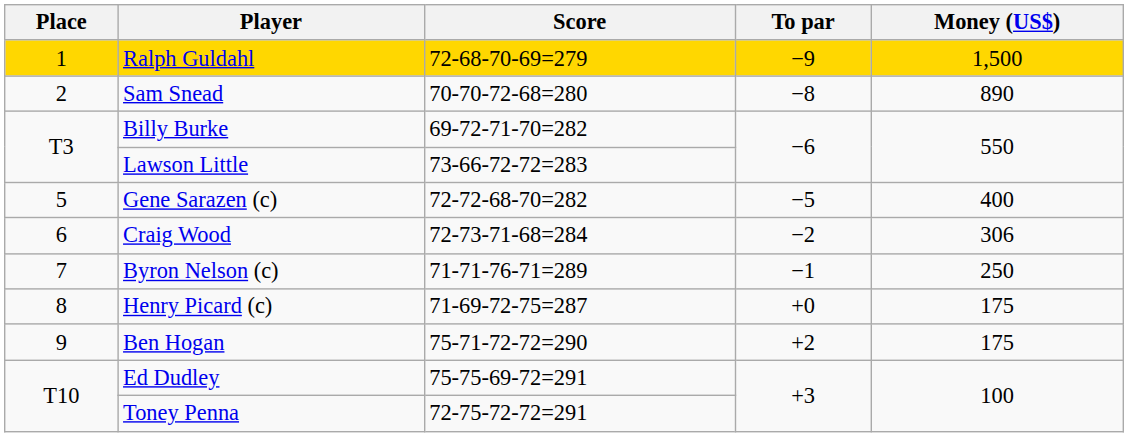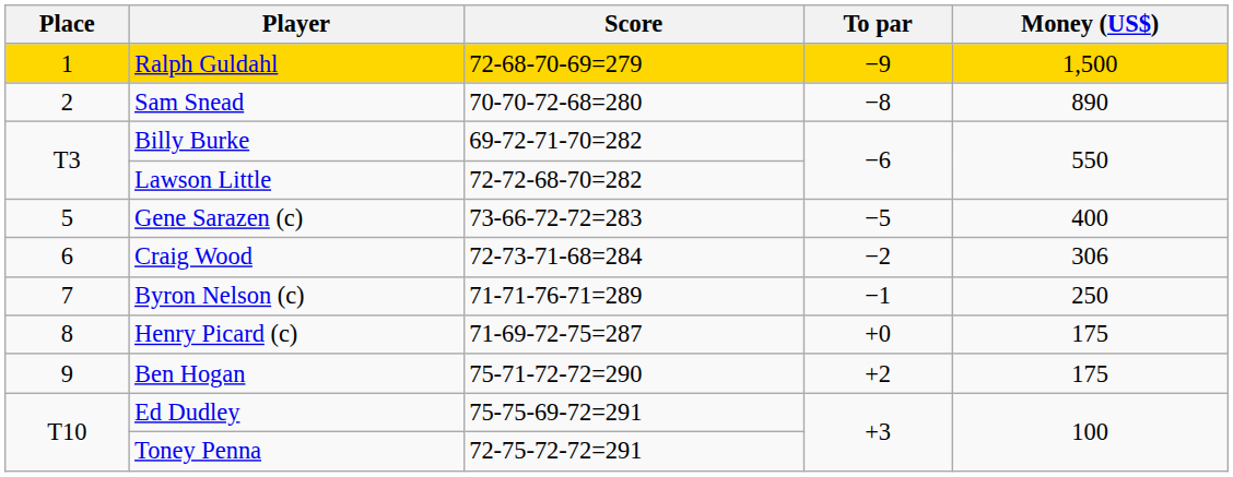Lawson Little | Score: 73-66-72-72=283 -> 72-72-68-70=282
Gene Sarazen (c) | Score: 72-72-68-70=282 -> 73-66-72-72=283
